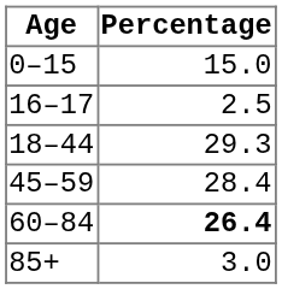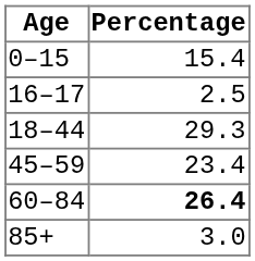0–15 | Percentage: 15.0 -> 15.4
45–59 | Percentage: 28.4 -> 23.4
